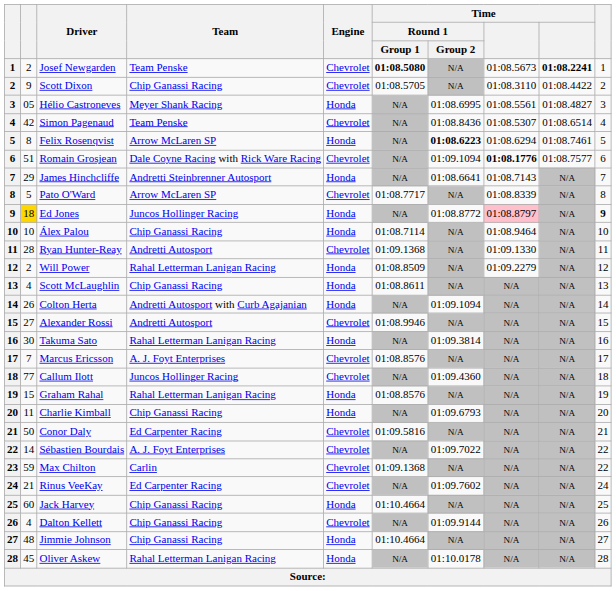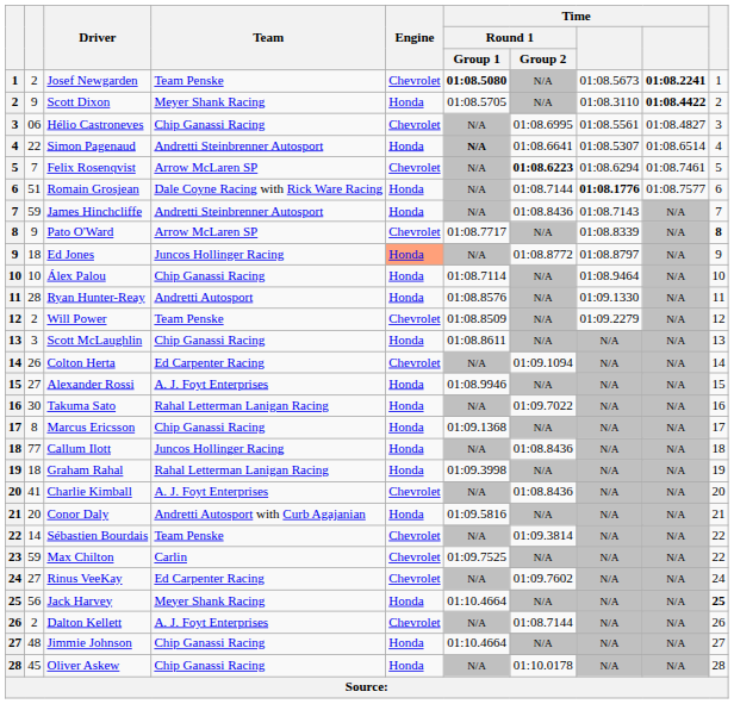Scott Dixon | Team: Chip Ganassi Racing -> Meyer Shank Racing
Scott Dixon | Engine: Chevrolet -> Honda
Scott Dixon | column 9: normal -> bold
Hélio Castroneves | column 2: 05 -> 06
Hélio Castroneves | Team: Meyer Shank Racing -> Chip Ganassi Racing
Hélio Castroneves | Engine: Honda -> Chevrolet
Simon Pagenaud | column 2: 42 -> 22
Simon Pagenaud | Team: Team Penske -> Andretti Steinbrenner Autosport
Simon Pagenaud | Engine: Chevrolet -> Honda
Simon Pagenaud | Time / Round 1 / Group 1: normal -> bold
Simon Pagenaud | Time / Round 1 / Group 2: 01:08.8436 -> 01:08.6641
Felix Rosenqvist | column 2: 8 -> 7
Felix Rosenqvist | Engine: Honda -> Chevrolet
Romain Grosjean | Engine: Chevrolet -> Honda
Romain Grosjean | Time / Round 1 / Group 2: 01:09.1094 -> 01:08.7144
James Hinchcliffe | column 2: 29 -> 59
James Hinchcliffe | Time / Round 1 / Group 2: 01:08.6641 -> 01:08.8436
Pato O'Ward | column 2: 5 -> 9
Pato O'Ward | column 10: normal -> bold
Ed Jones | column 2: gold background -> no background
Ed Jones | Engine: no background -> lightsalmon background
Ed Jones | column 8: pink background -> no background
Ed Jones | column 10: bold -> normal
Ryan Hunter-Reay | Engine: Chevrolet -> Honda
Ryan Hunter-Reay | Time / Round 1 / Group 1: 01:09.1368 -> 01:08.8576
Will Power | Team: Rahal Letterman Lanigan Racing -> Team Penske
Will Power | Engine: Honda -> Chevrolet
Scott McLaughlin | column 2: 4 -> 3
Colton Herta | Team: Andretti Autosport with Curb Agajanian -> Ed Carpenter Racing
Colton Herta | Engine: Honda -> Chevrolet
Alexander Rossi | Team: Andretti Autosport -> A. J. Foyt Enterprises
Alexander Rossi | Engine: Chevrolet -> Honda
Takuma Sato | Time / Round 1 / Group 2: 01:09.3814 -> 01:09.7022
Marcus Ericsson | column 2: 7 -> 8
Marcus Ericsson | Team: A. J. Foyt Enterprises -> Chip Ganassi Racing
Marcus Ericsson | Engine: Chevrolet -> Honda
Marcus Ericsson | Time / Round 1 / Group 1: 01:08.8576 -> 01:09.1368
Callum Ilott | Engine: Chevrolet -> Honda
Callum Ilott | Time / Round 1 / Group 2: 01:09.4360 -> 01:08.8436
Graham Rahal | column 2: 15 -> 18
Graham Rahal | Time / Round 1 / Group 1: 01:08.8576 -> 01:09.3998
Charlie Kimball | column 2: 11 -> 41
Charlie Kimball | Team: Chip Ganassi Racing -> A. J. Foyt Enterprises
Charlie Kimball | Engine: Honda -> Chevrolet
Charlie Kimball | Time / Round 1 / Group 2: 01:09.6793 -> 01:08.8436
Conor Daly | column 2: 50 -> 20
Conor Daly | Team: Ed Carpenter Racing -> Andretti Autosport with Curb Agajanian
Conor Daly | Engine: Chevrolet -> Honda
Sébastien Bourdais | Team: A. J. Foyt Enterprises -> Team Penske
Sébastien Bourdais | Time / Round 1 / Group 2: 01:09.7022 -> 01:09.3814
Max Chilton | Time / Round 1 / Group 1: 01:09.1368 -> 01:09.7525
Rinus VeeKay | column 2: 21 -> 27
Jack Harvey | column 2: 60 -> 56
Jack Harvey | Team: Chip Ganassi Racing -> Meyer Shank Racing
Jack Harvey | column 10: normal -> bold
Dalton Kellett | column 2: 4 -> 2
Dalton Kellett | Team: Chip Ganassi Racing -> A. J. Foyt Enterprises
Dalton Kellett | Time / Round 1 / Group 2: 01:09.9144 -> 01:08.7144
Oliver Askew | Team: Rahal Letterman Lanigan Racing -> Chip Ganassi Racing
